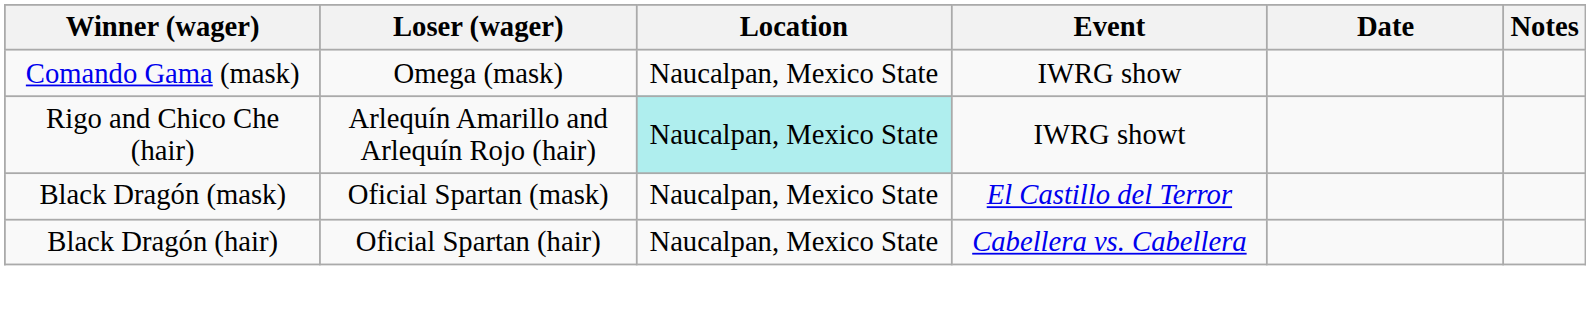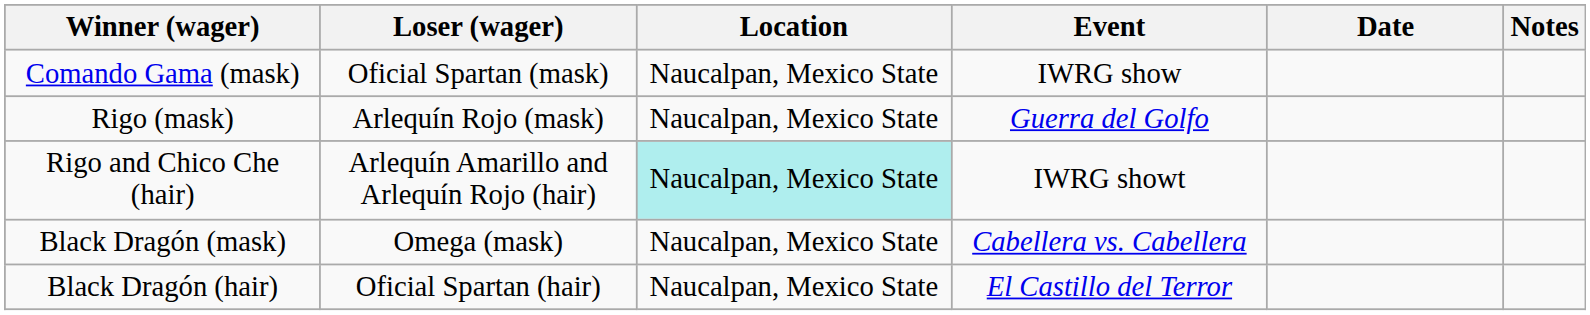Comando Gama (mask) | Loser (wager): Omega (mask) -> Oficial Spartan (mask)
+ row: Rigo (mask) | Arlequín Rojo (mask) | Naucalpan, Mexico State | Guerra del Golfo
Black Dragón (mask) | Loser (wager): Oficial Spartan (mask) -> Omega (mask)
Black Dragón (mask) | Event: El Castillo del Terror -> Cabellera vs. Cabellera
Black Dragón (hair) | Event: Cabellera vs. Cabellera -> El Castillo del Terror
